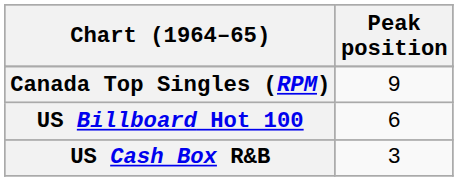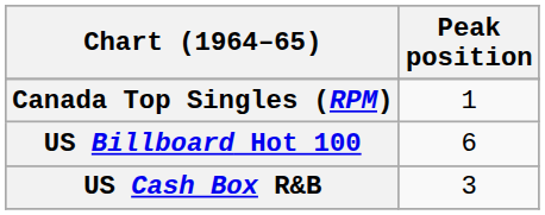Canada Top Singles (RPM) | Peak position: 9 -> 1
